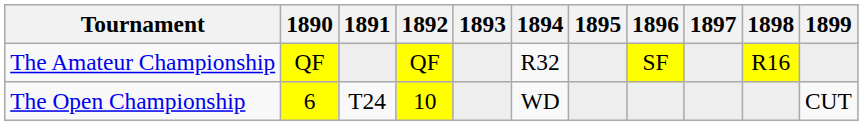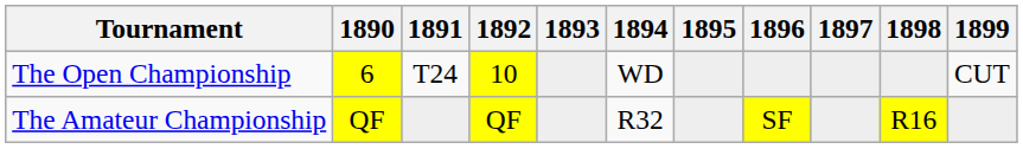rows swapped: The Open Championship <-> The Amateur Championship
